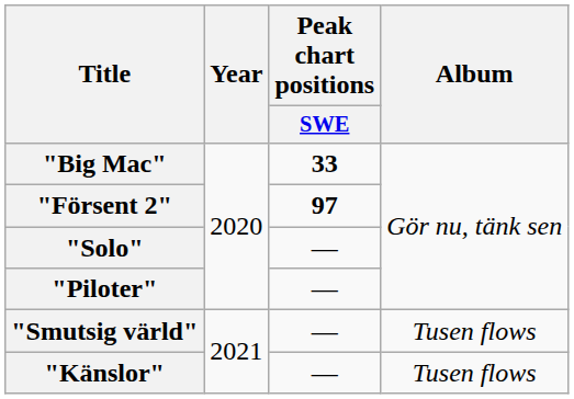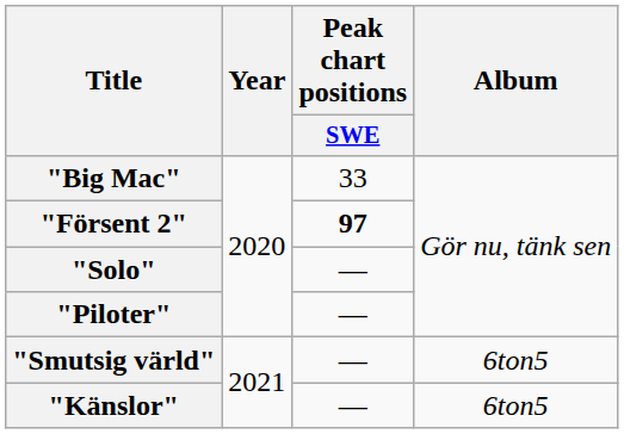"Big Mac" | Peak chart positions / SWE: bold -> normal
"Smutsig värld" | Album: Tusen flows -> 6ton5
"Känslor" | Album: Tusen flows -> 6ton5
